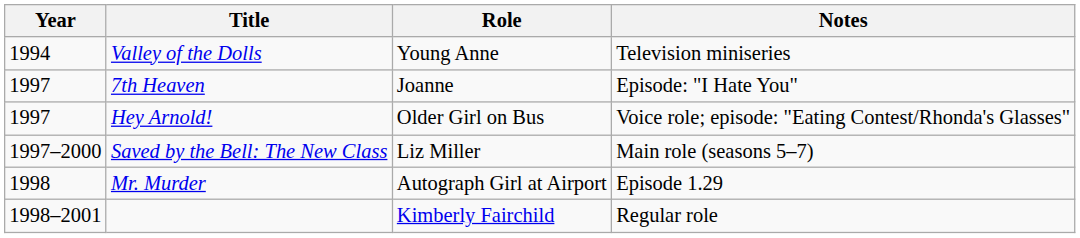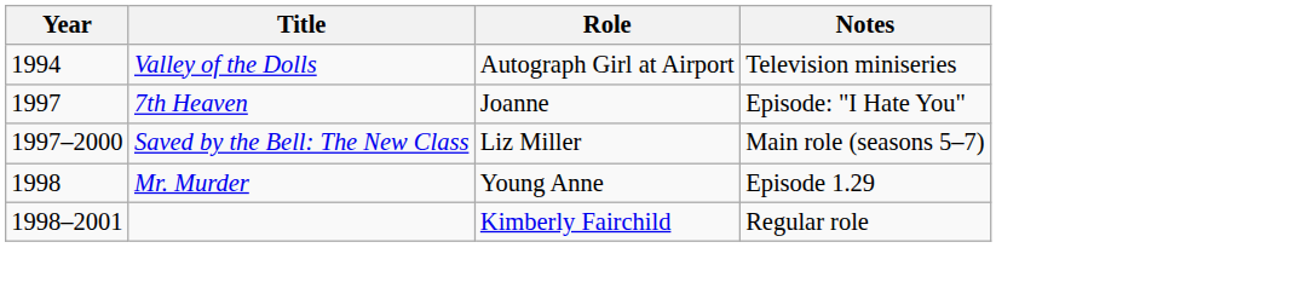Valley of the Dolls | Role: Young Anne -> Autograph Girl at Airport
- row: 1997 | Hey Arnold! | Older Girl on Bus | Voice role; episode: "Eating Contest/Rhonda's Glasses"
Mr. Murder | Role: Autograph Girl at Airport -> Young Anne
